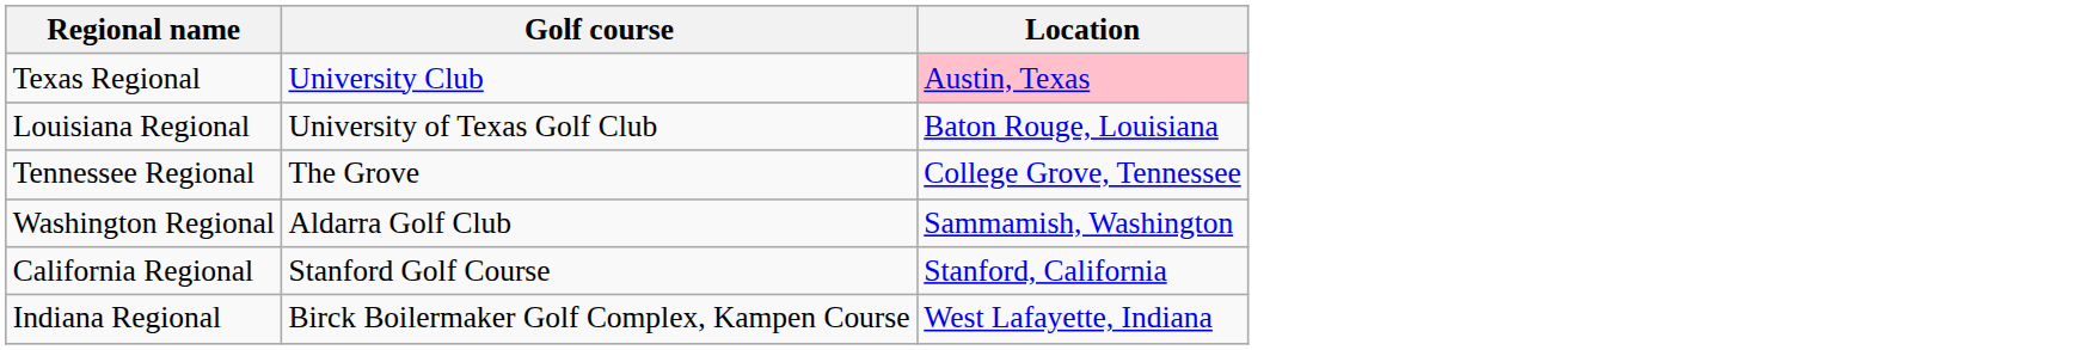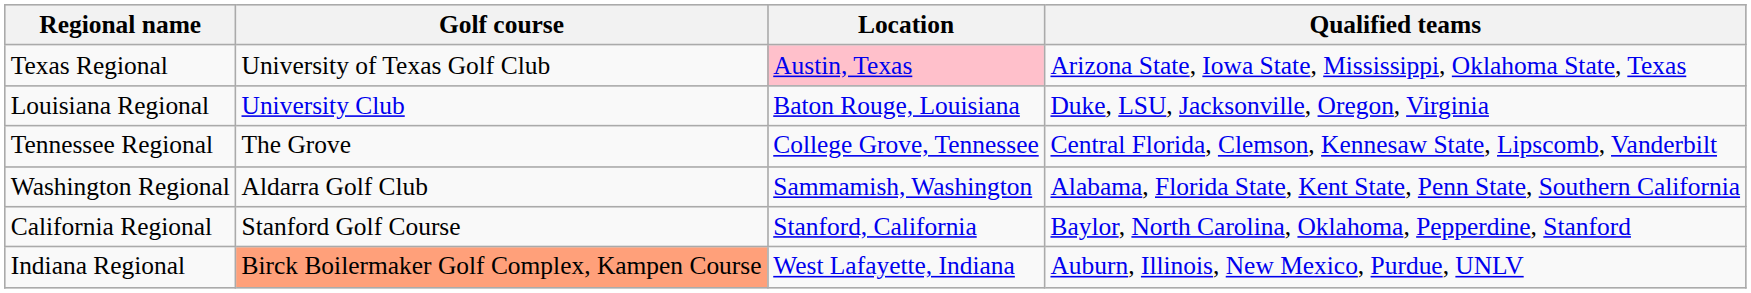+ column: Qualified teams | Arizona State, Iowa State, Mississippi, Oklahoma State, Texas | Duke, LSU, Jacksonville, Oregon, Virginia | Central Florida, Clemson, Kennesaw State, Lipscomb, Vanderbilt | Alabama, Florida State, Kent State, Penn State, Southern California | Baylor, North Carolina, Oklahoma, Pepperdine, Stanford | Auburn, Illinois, New Mexico, Purdue, UNLV
Texas Regional | Golf course: University Club -> University of Texas Golf Club
Louisiana Regional | Golf course: University of Texas Golf Club -> University Club
Indiana Regional | Golf course: no background -> lightsalmon background
